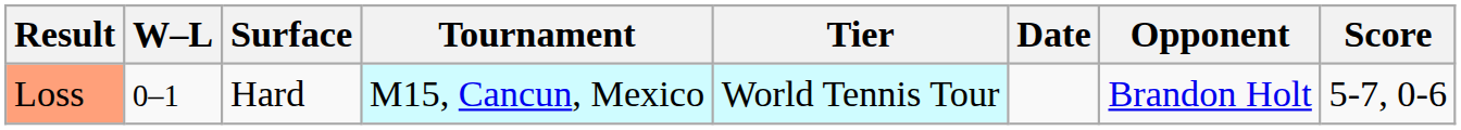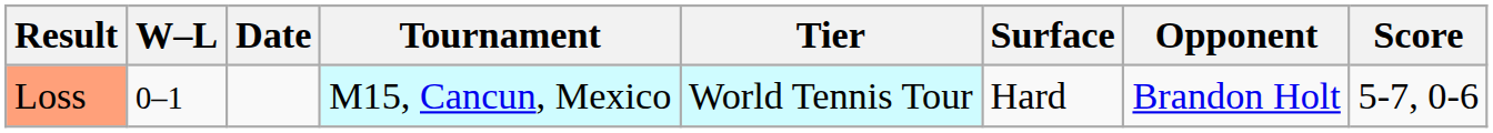columns swapped: Date <-> Surface
